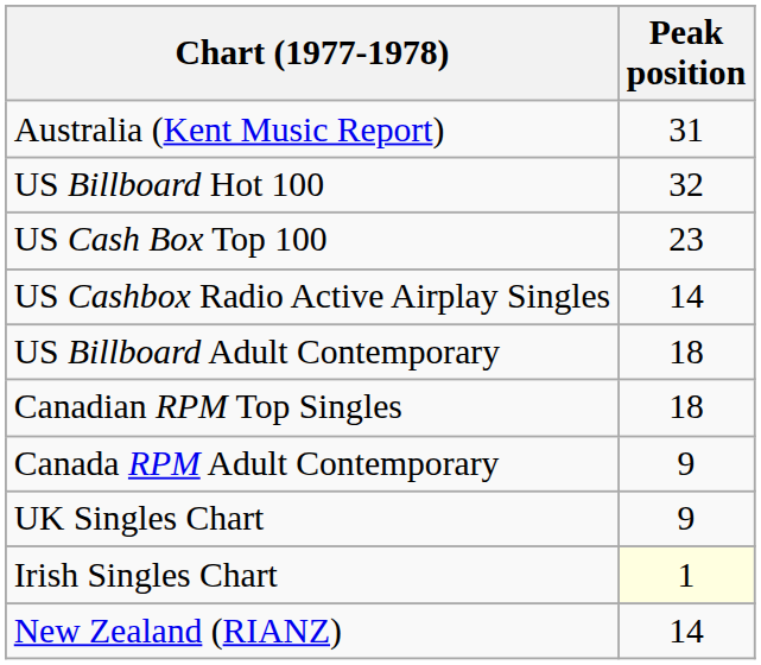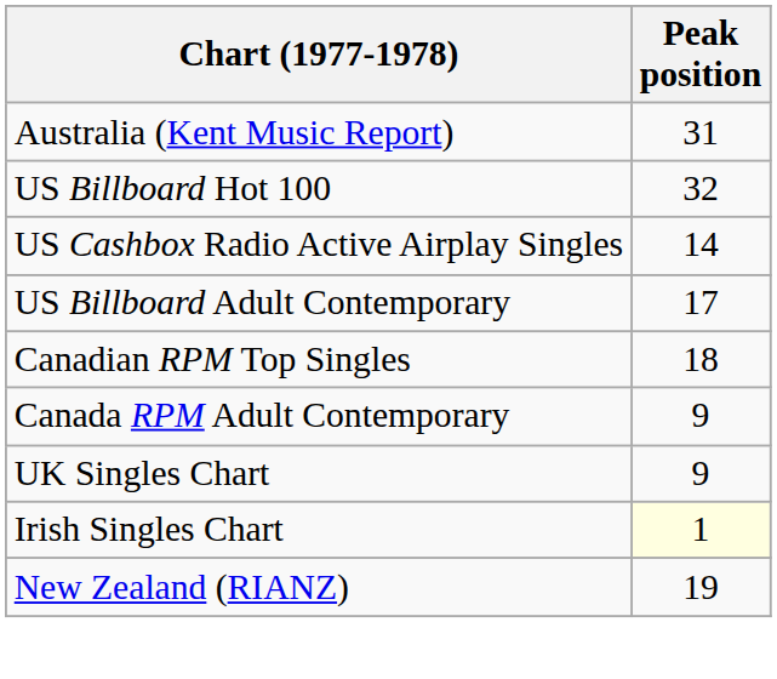- row: US Cash Box Top 100 | 23
US Billboard Adult Contemporary | Peak position: 18 -> 17
New Zealand (RIANZ) | Peak position: 14 -> 19
